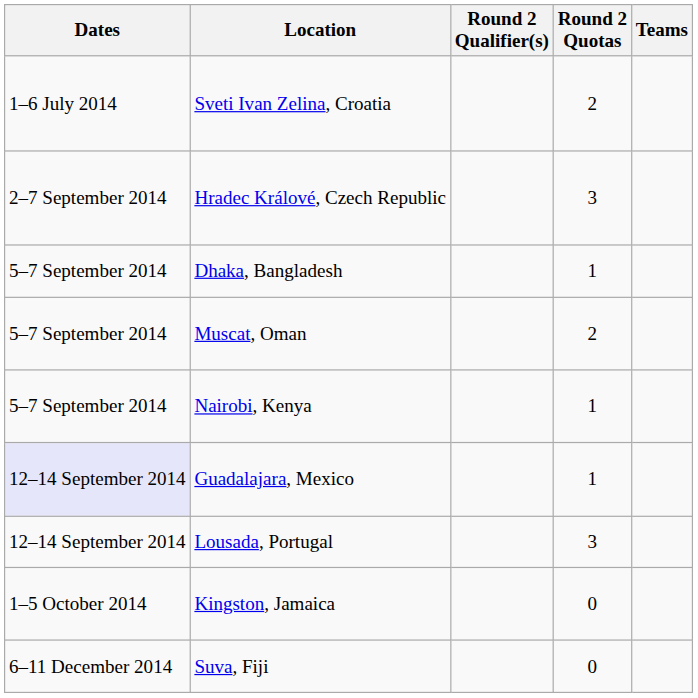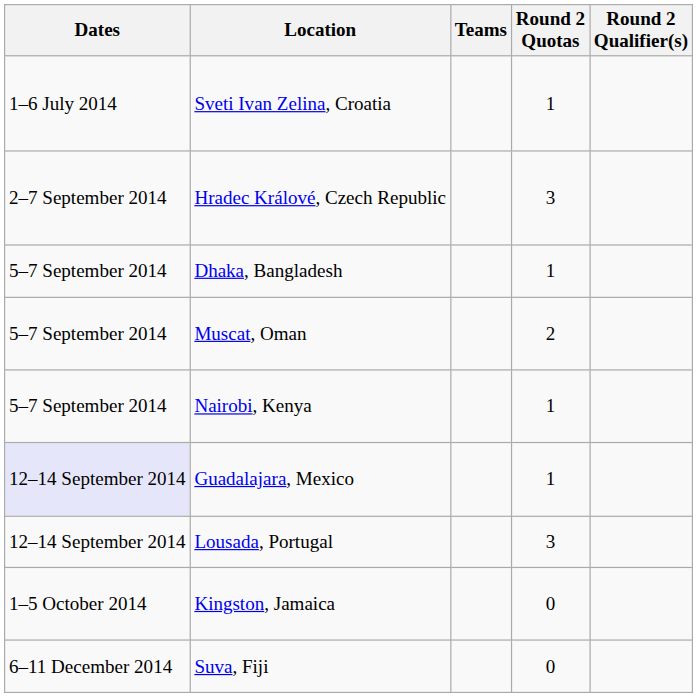columns swapped: Teams <-> Round 2 Qualifier(s)
Sveti Ivan Zelina, Croatia | Round 2 Quotas: 2 -> 1
